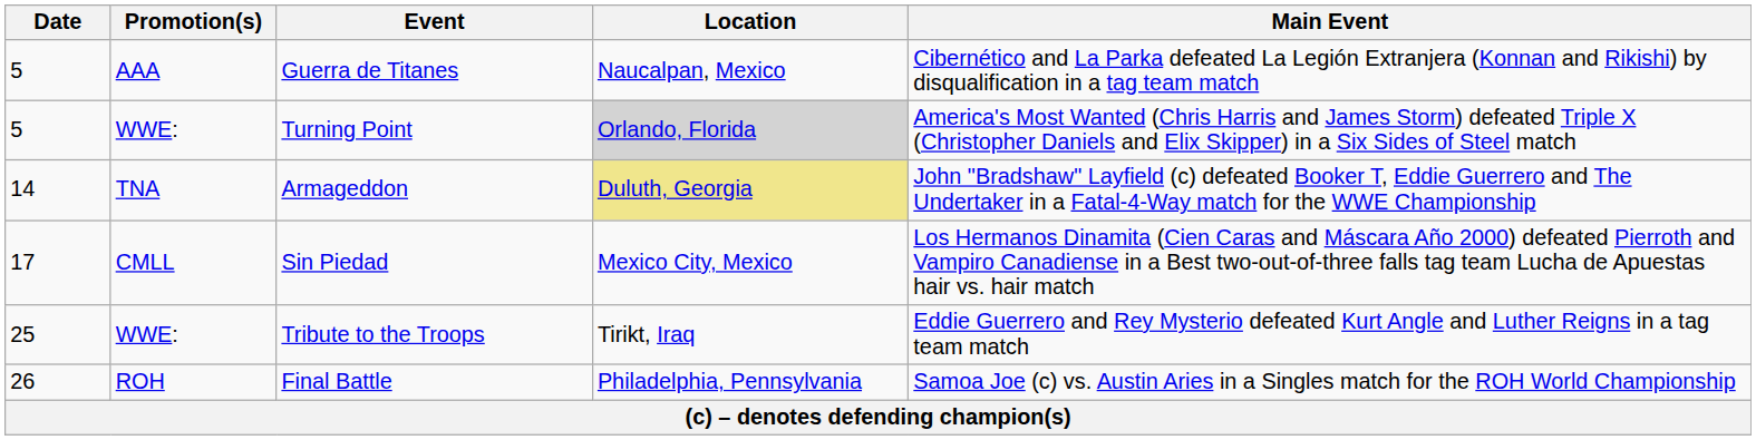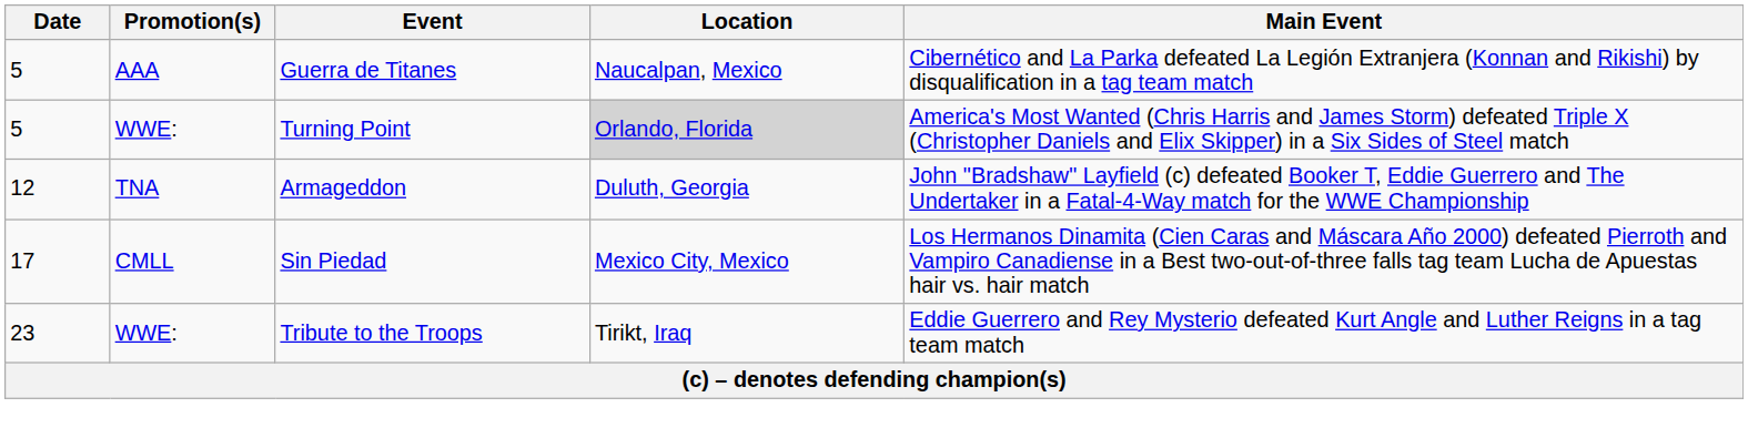Armageddon | Date: 14 -> 12
Armageddon | Location: khaki background -> no background
Tribute to the Troops | Date: 25 -> 23
- row: 26 | ROH | Final Battle | Philadelphia, Pennsylvania | Samoa Joe (c) vs. Austin Aries in a Singles match for the ROH World Championship
